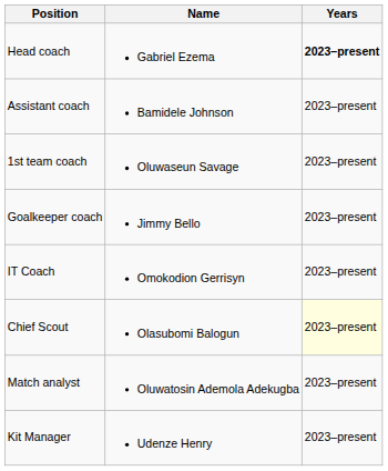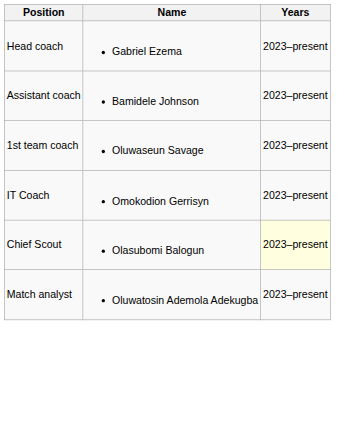Head coach | Years: bold -> normal
- row: Goalkeeper coach | Jimmy Bello | 2023–present
- row: Kit Manager | Udenze Henry | 2023–present
